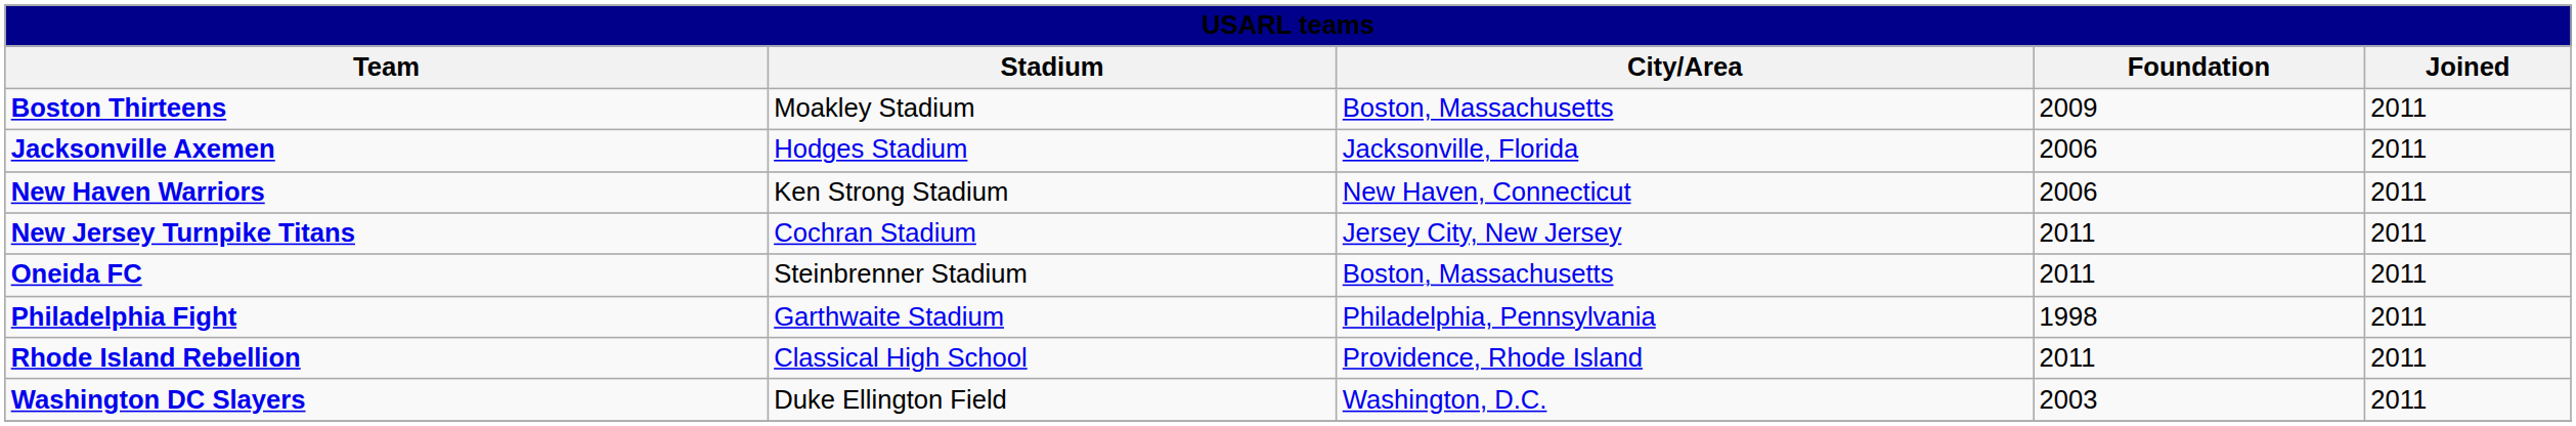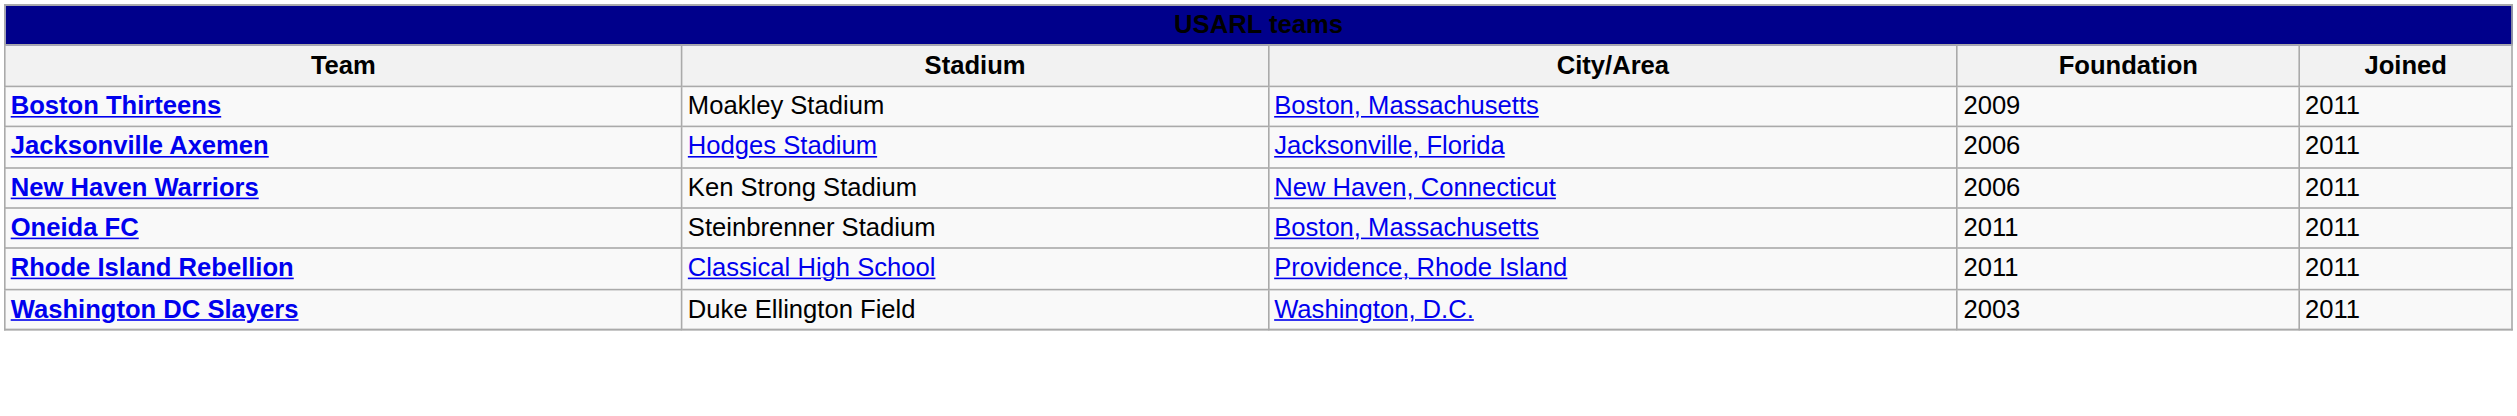- row: New Jersey Turnpike Titans | Cochran Stadium | Jersey City, New Jersey | 2011 | 2011
- row: Philadelphia Fight | Garthwaite Stadium | Philadelphia, Pennsylvania | 1998 | 2011
